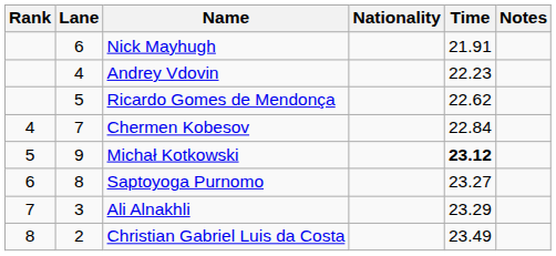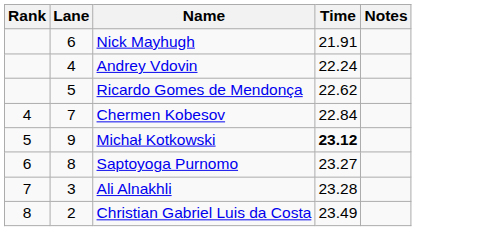- column: Nationality
Andrey Vdovin | Time: 22.23 -> 22.24
Ali Alnakhli | Time: 23.29 -> 23.28
